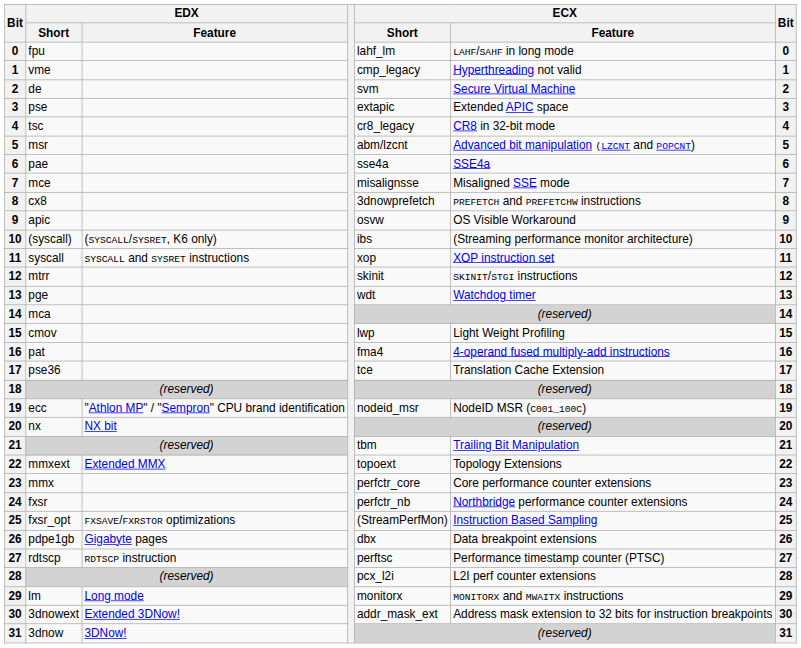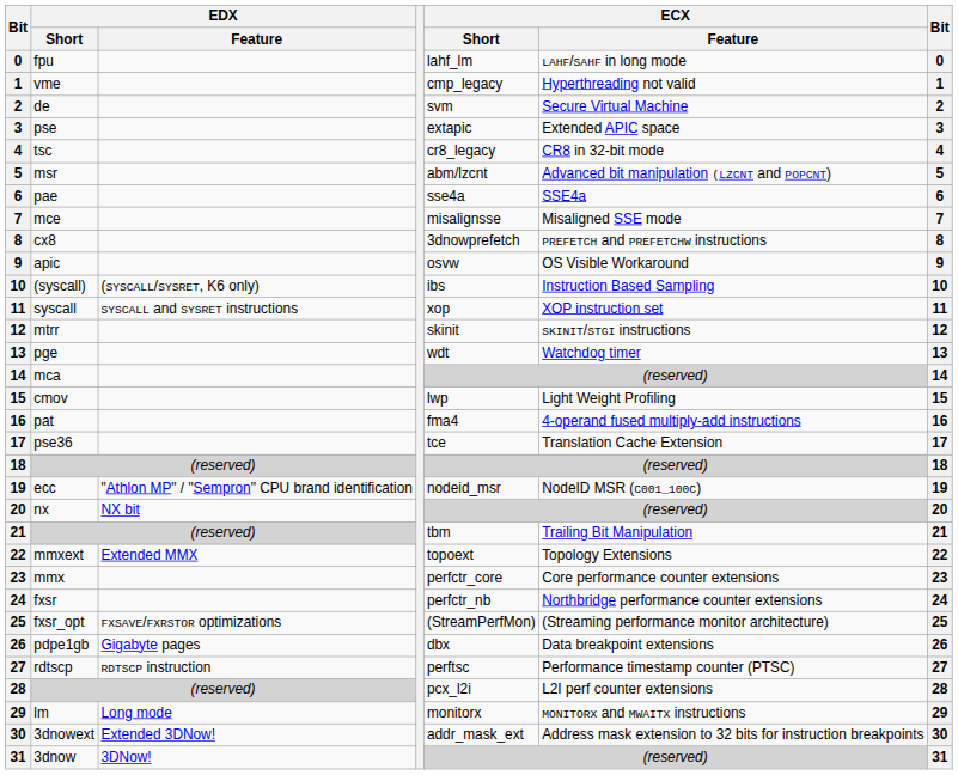(syscall) | ECX / Feature: (Streaming performance monitor architecture) -> Instruction Based Sampling
fxsr_opt | ECX / Feature: Instruction Based Sampling -> (Streaming performance monitor architecture)
